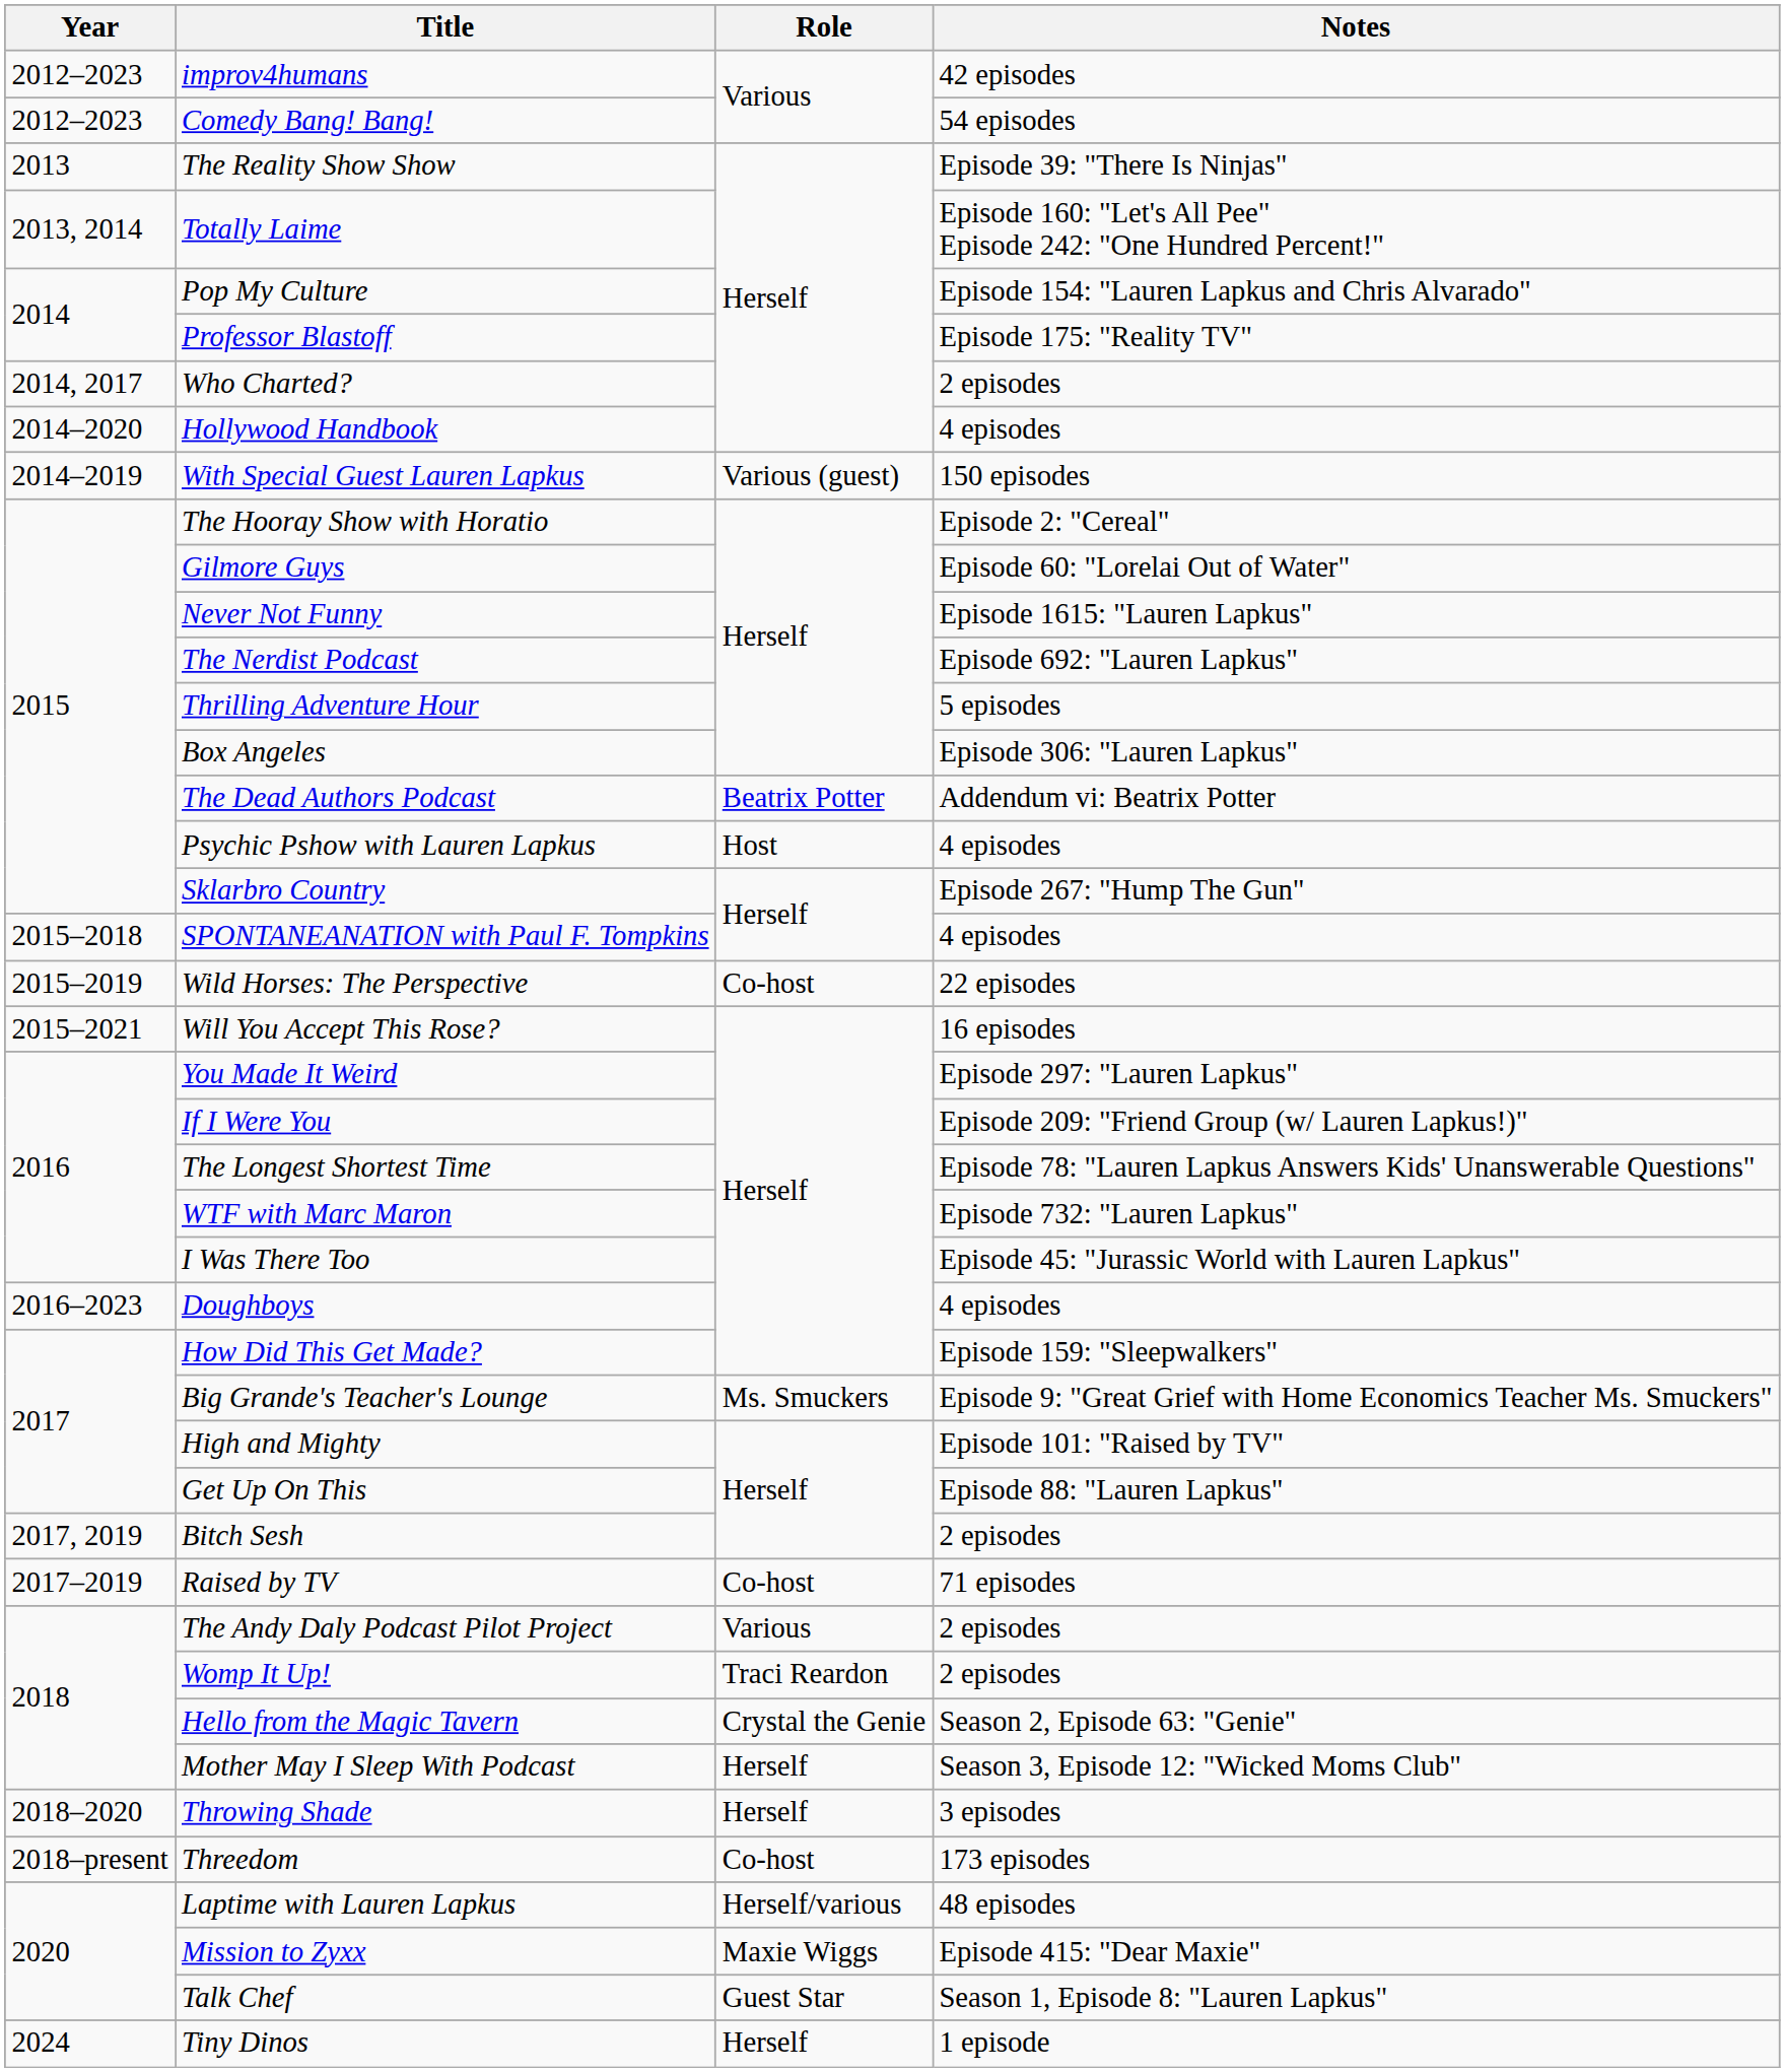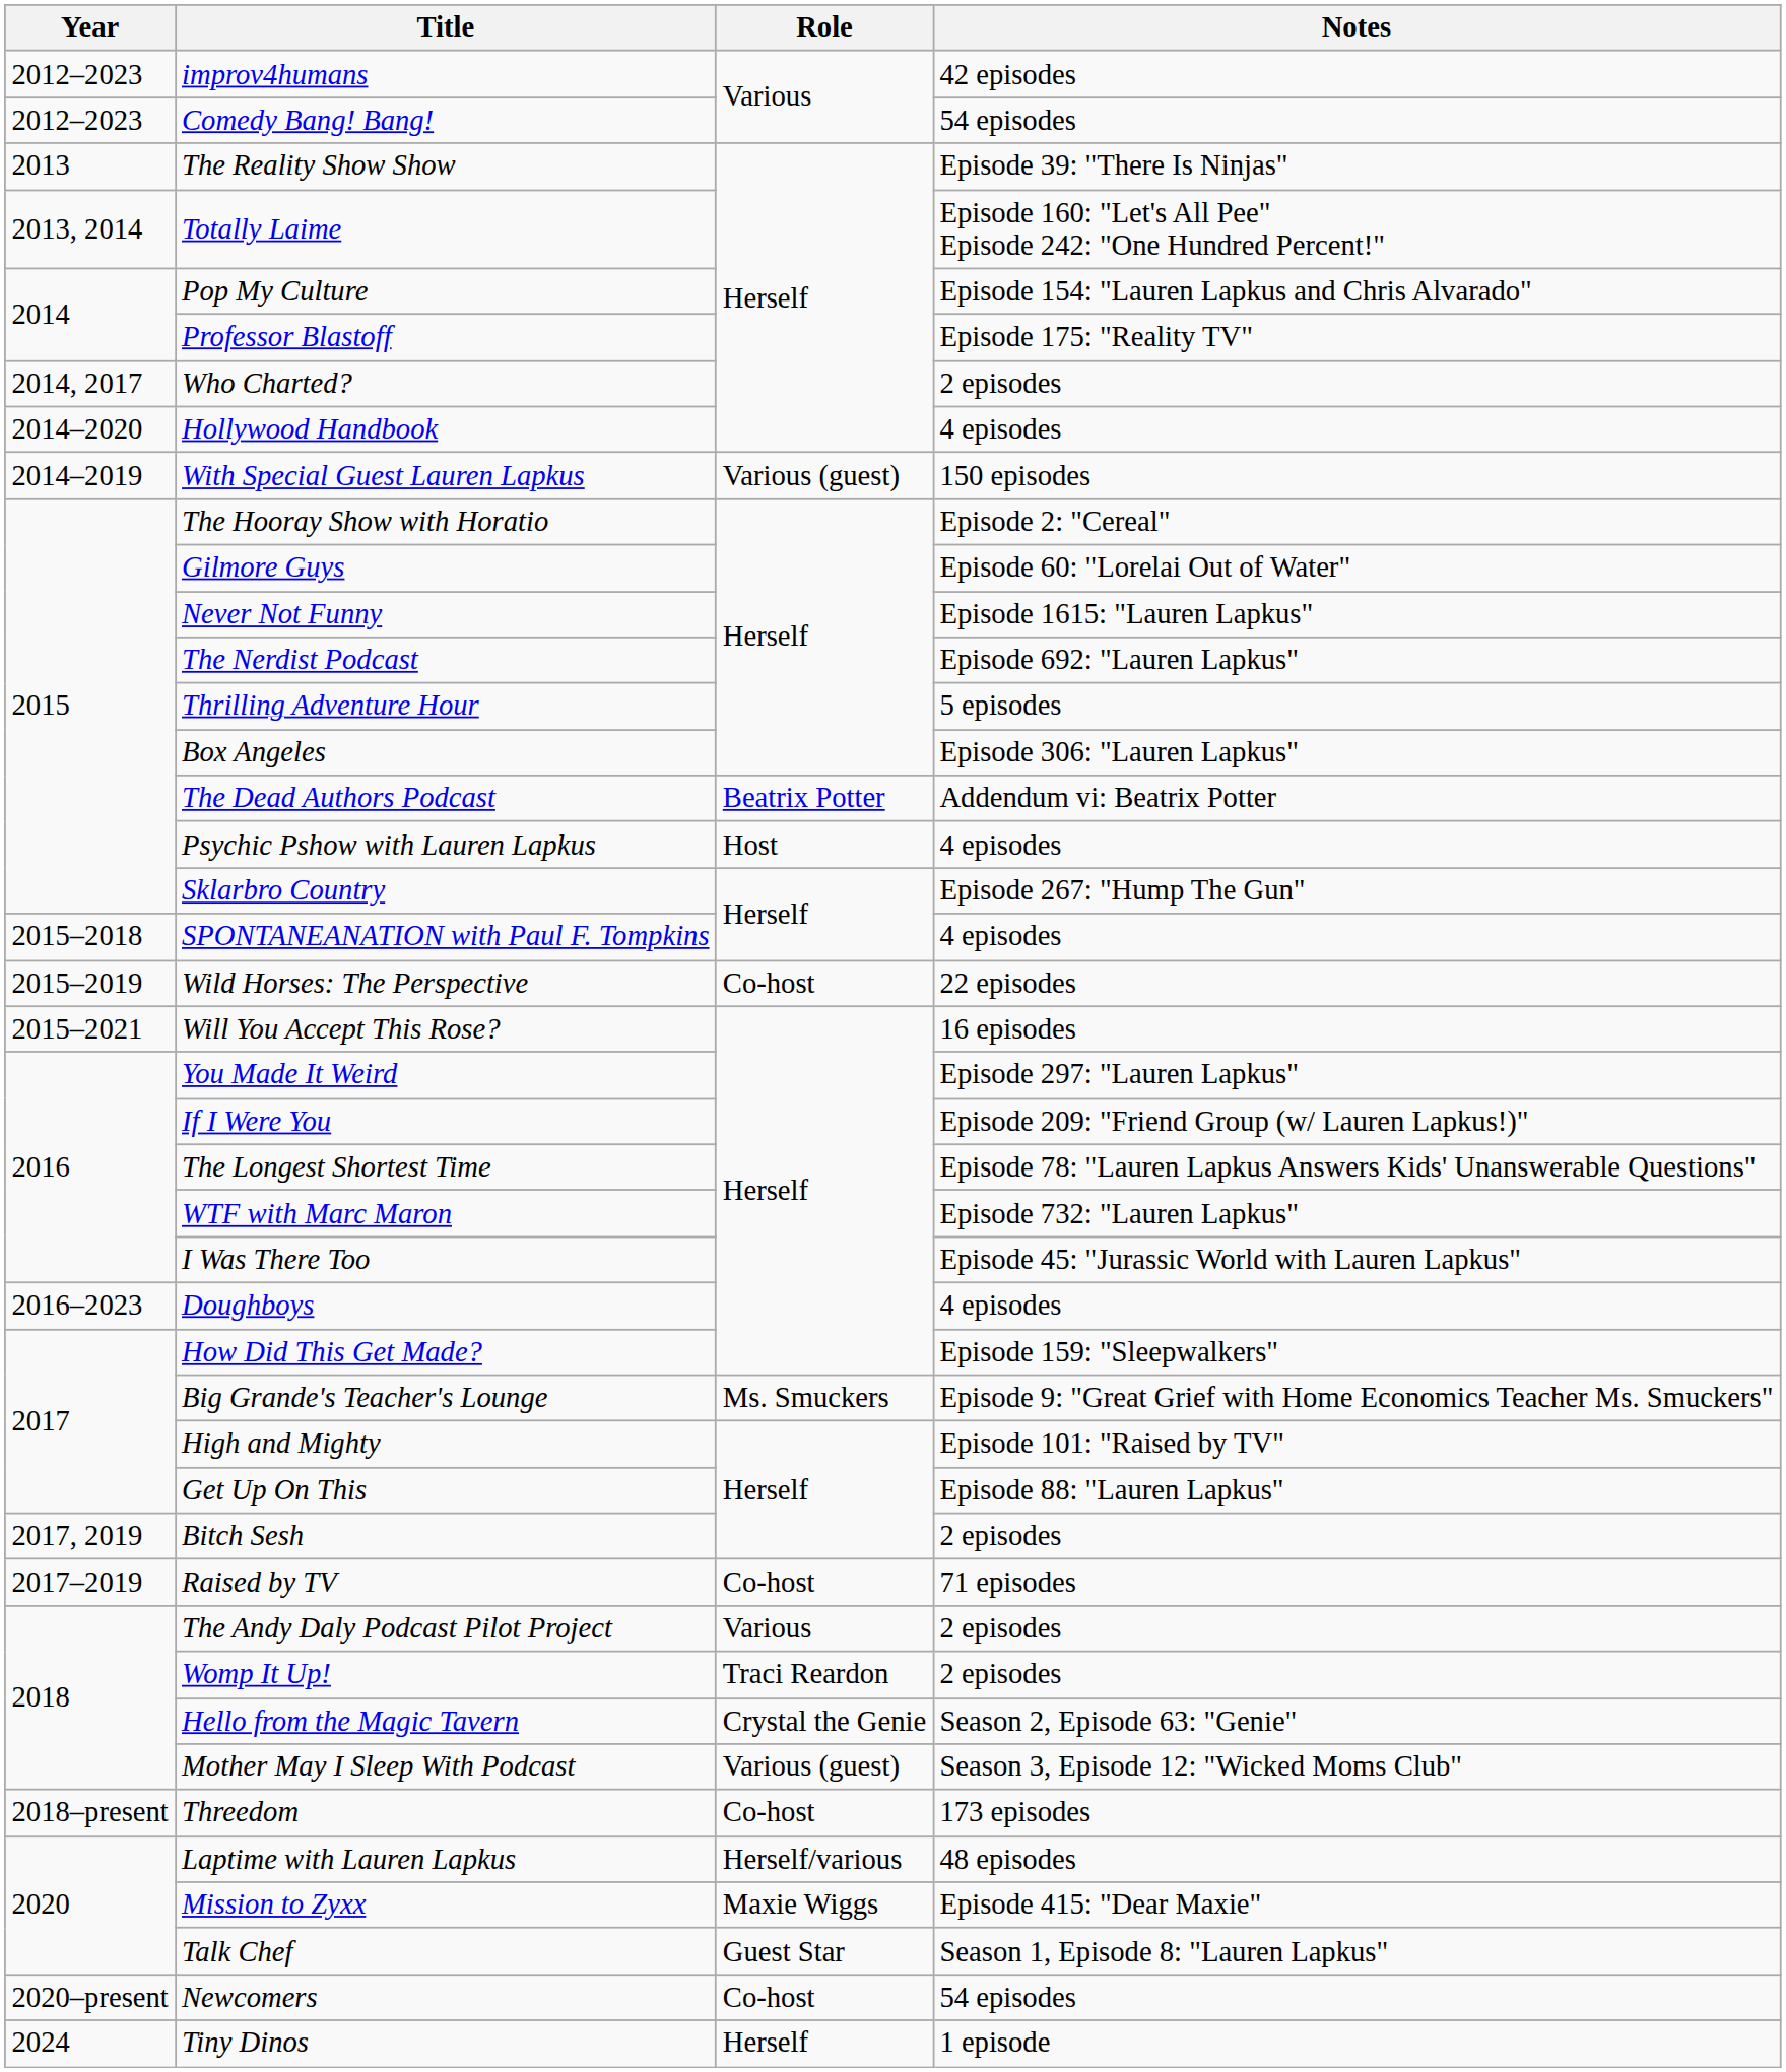Mother May I Sleep With Podcast | Role: Herself -> Various (guest)
- row: 2018–2020 | Throwing Shade | Herself | 3 episodes
+ row: 2020–present | Newcomers | Co-host | 54 episodes
